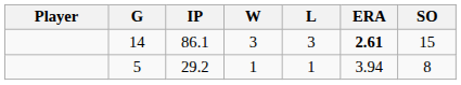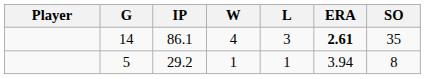14 | W: 3 -> 4
14 | SO: 15 -> 35
